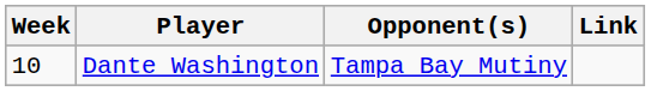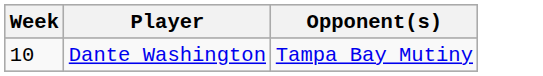- column: Link
